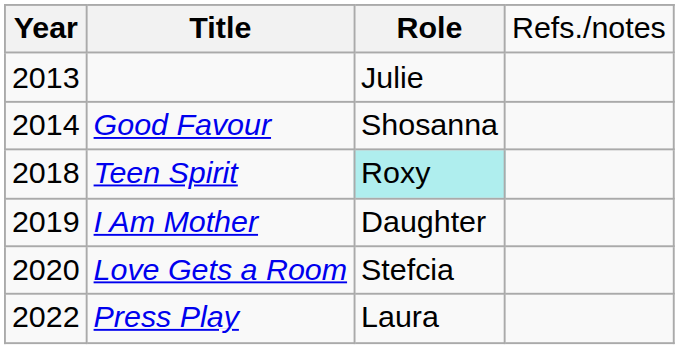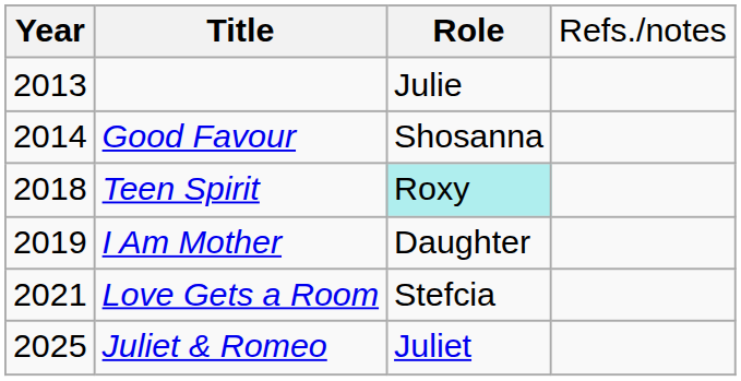Love Gets a Room | column 1: 2020 -> 2021
- row: 2022 | Press Play | Laura
+ row: 2025 | Juliet & Romeo | Juliet
